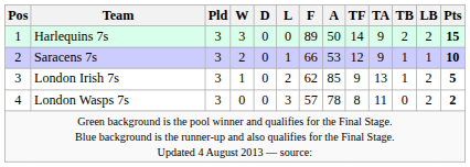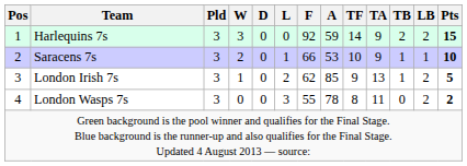Harlequins 7s | F: 89 -> 92
Harlequins 7s | A: 50 -> 59
Saracens 7s | TF: 12 -> 10
London Wasps 7s | F: 57 -> 55
